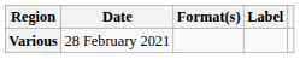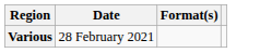- column: Label
